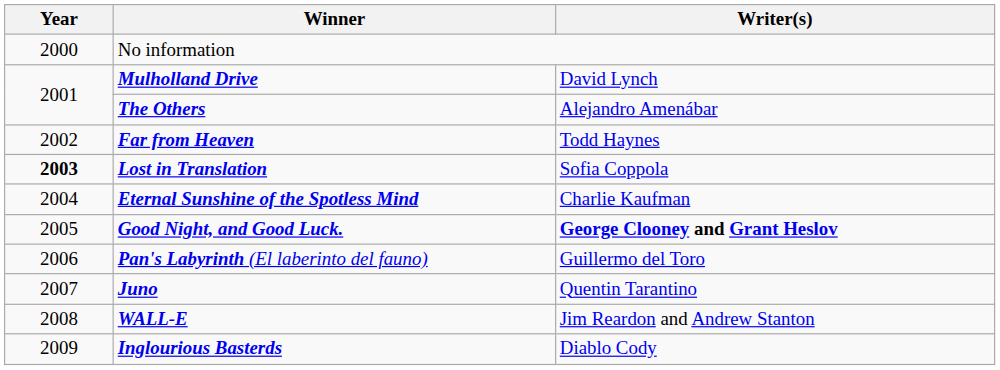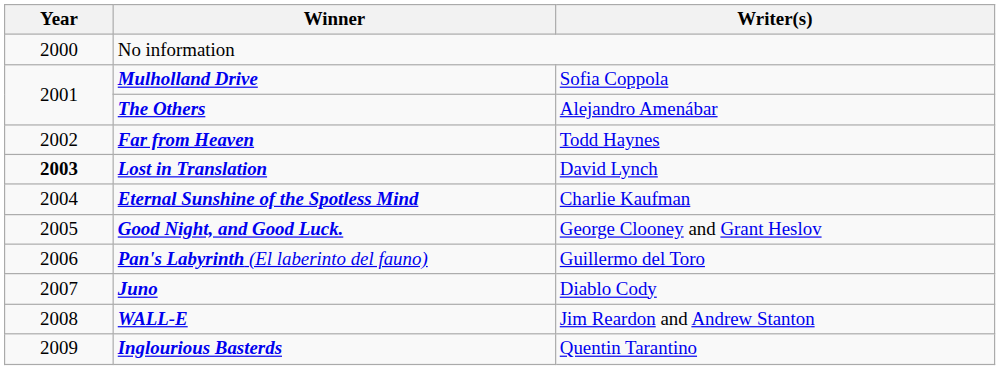Mulholland Drive | Writer(s): David Lynch -> Sofia Coppola
Lost in Translation | Writer(s): Sofia Coppola -> David Lynch
Good Night, and Good Luck. | Writer(s): bold -> normal
Juno | Writer(s): Quentin Tarantino -> Diablo Cody
Inglourious Basterds | Writer(s): Diablo Cody -> Quentin Tarantino
